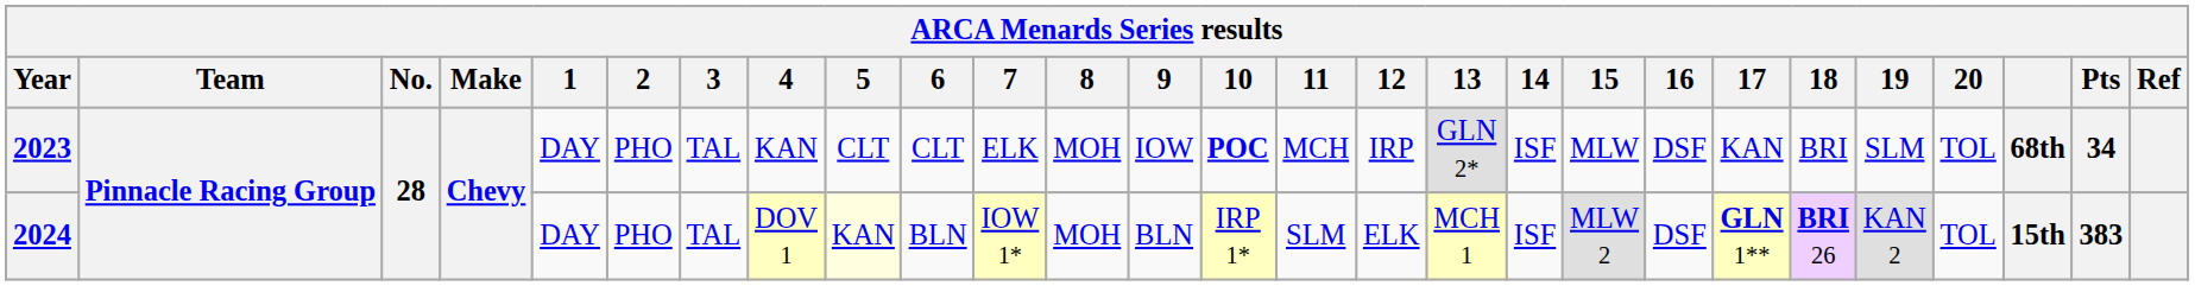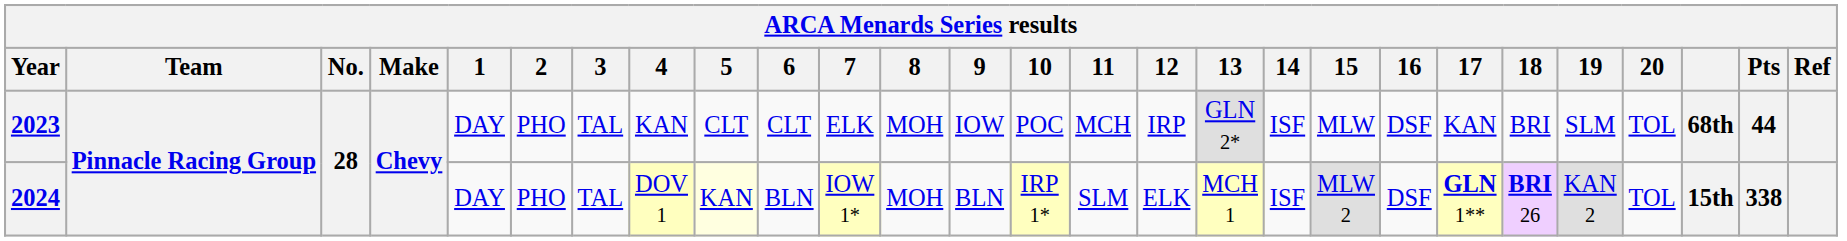2023 | 10: bold -> normal
2023 | Pts: 34 -> 44
2024 | Pts: 383 -> 338
